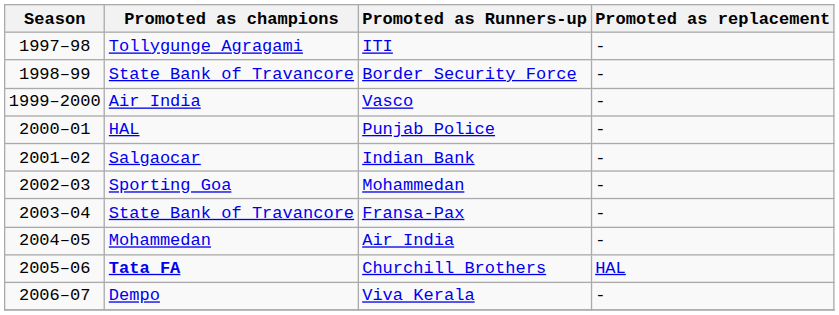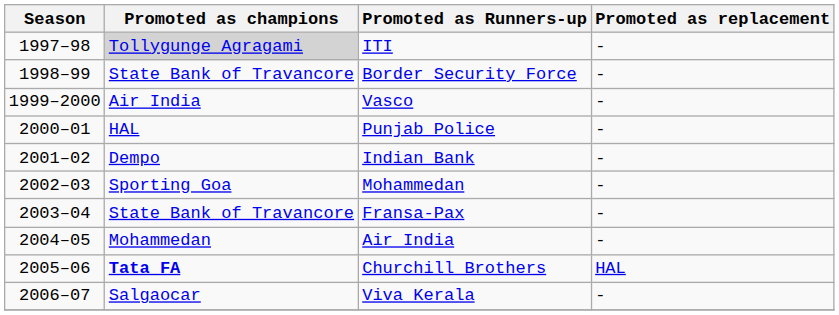ITI | Promoted as champions: no background -> lightgrey background
Indian Bank | Promoted as champions: Salgaocar -> Dempo
Viva Kerala | Promoted as champions: Dempo -> Salgaocar
